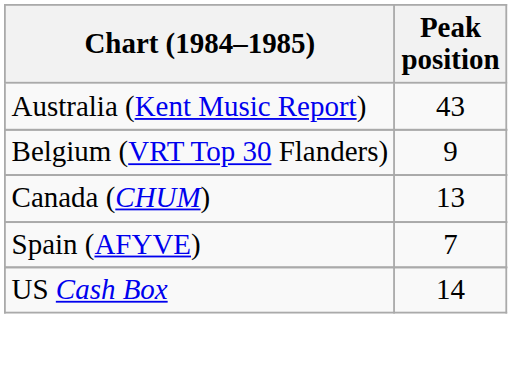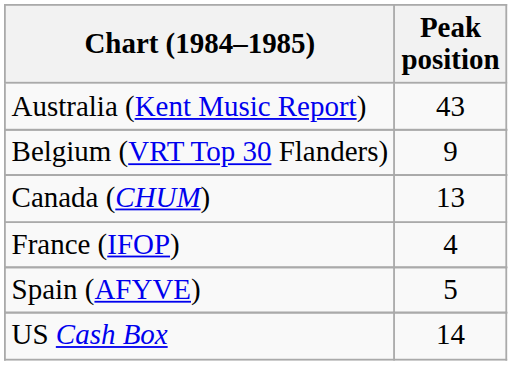+ row: France (IFOP) | 4
Spain (AFYVE) | Peak position: 7 -> 5
